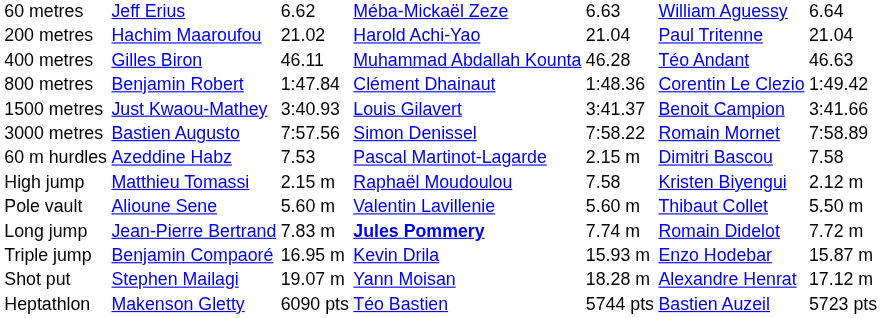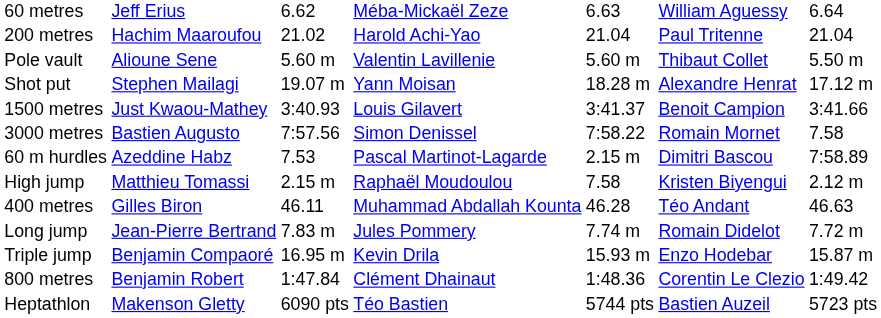rows swapped: 400 metres <-> Pole vault
rows swapped: 800 metres <-> Shot put
3000 metres | column 7: 7:58.89 -> 7.58
60 m hurdles | column 7: 7.58 -> 7:58.89
Long jump | column 4: bold -> normal
